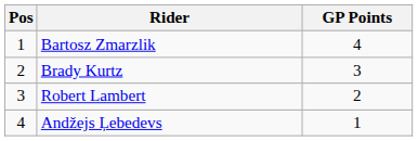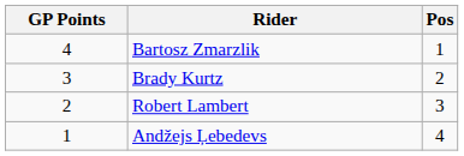columns swapped: Pos <-> GP Points
